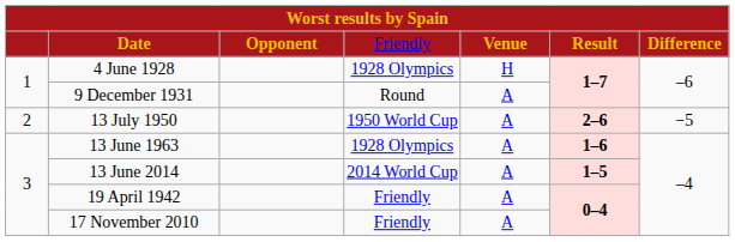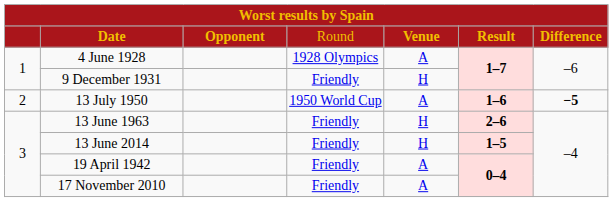Date | column 4: Friendly -> Round
4 June 1928 | column 5: H -> A
9 December 1931 | column 4: Round -> Friendly
9 December 1931 | column 5: A -> H
13 July 1950 | column 6: 2–6 -> 1–6
13 July 1950 | column 7: normal -> bold
13 June 1963 | column 4: 1928 Olympics -> Friendly
13 June 1963 | column 5: A -> H
13 June 1963 | column 6: 1–6 -> 2–6
13 June 2014 | column 4: 2014 World Cup -> Friendly
13 June 2014 | column 5: A -> H
